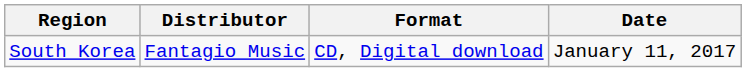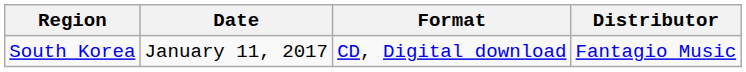columns swapped: Date <-> Distributor
